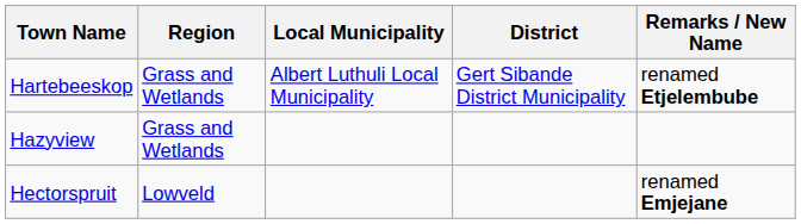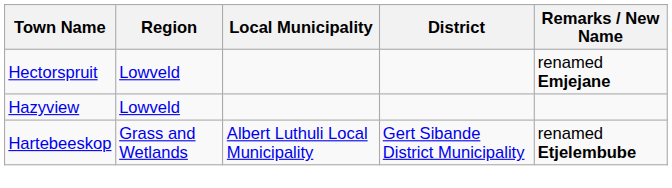rows swapped: Hartebeeskop <-> Hectorspruit
Hazyview | Region: Grass and Wetlands -> Lowveld
